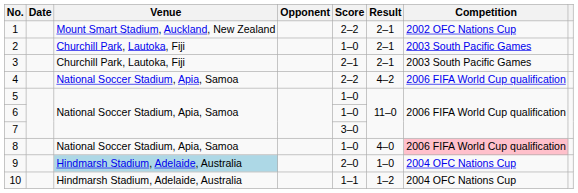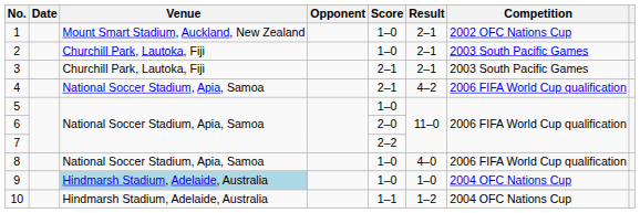1 | Score: 2–2 -> 1–0
4 | Score: 2–2 -> 2–1
6 | Score: 1–0 -> 2–0
7 | Score: 3–0 -> 2–2
8 | Competition: pink background -> no background
9 | Score: 2–0 -> 1–0
